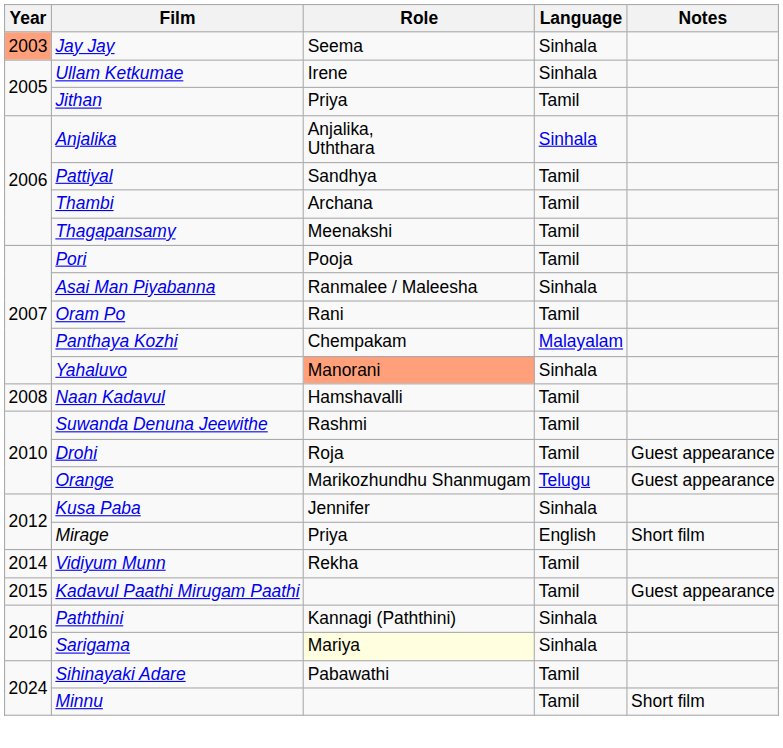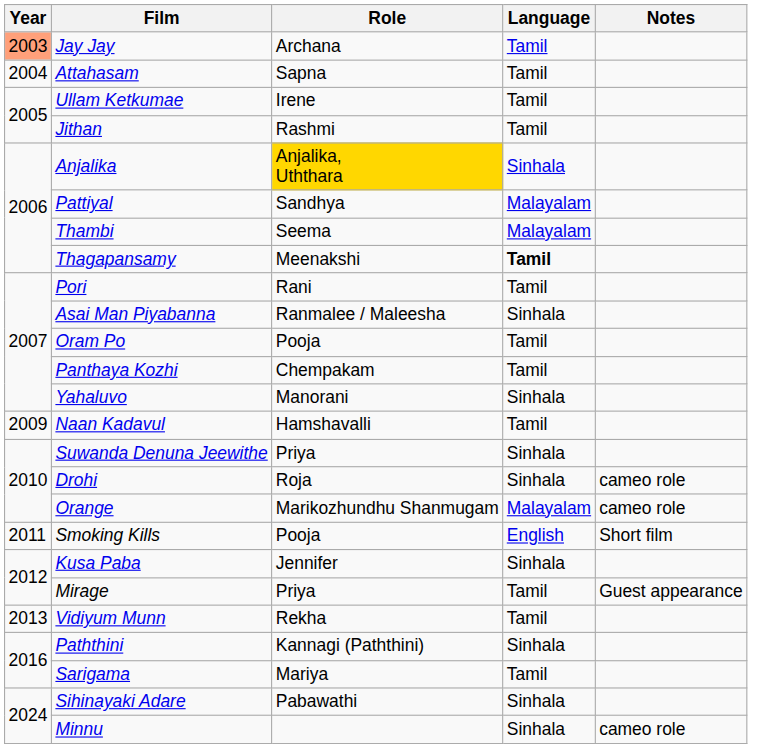Jay Jay | Role: Seema -> Archana
Jay Jay | Language: Sinhala -> Tamil
+ row: 2004 | Attahasam | Sapna | Tamil
Ullam Ketkumae | Language: Sinhala -> Tamil
Jithan | Role: Priya -> Rashmi
Anjalika | Role: no background -> gold background
Pattiyal | Language: Tamil -> Malayalam
Thambi | Role: Archana -> Seema
Thambi | Language: Tamil -> Malayalam
Thagapansamy | Language: normal -> bold
Pori | Role: Pooja -> Rani
Oram Po | Role: Rani -> Pooja
Panthaya Kozhi | Language: Malayalam -> Tamil
Yahaluvo | Role: lightsalmon background -> no background
Naan Kadavul | Year: 2008 -> 2009
Suwanda Denuna Jeewithe | Role: Rashmi -> Priya
Suwanda Denuna Jeewithe | Language: Tamil -> Sinhala
Drohi | Language: Tamil -> Sinhala
Drohi | Notes: Guest appearance -> cameo role
Orange | Language: Telugu -> Malayalam
Orange | Notes: Guest appearance -> cameo role
+ row: 2011 | Smoking Kills | Pooja | English | Short film
Mirage | Language: English -> Tamil
Mirage | Notes: Short film -> Guest appearance
Vidiyum Munn | Year: 2014 -> 2013
- row: 2015 | Kadavul Paathi Mirugam Paathi | Tamil | Guest appearance
Sarigama | Role: lightyellow background -> no background
Sarigama | Language: Sinhala -> Tamil
Sihinayaki Adare | Language: Tamil -> Sinhala
Minnu | Language: Tamil -> Sinhala
Minnu | Notes: Short film -> cameo role
